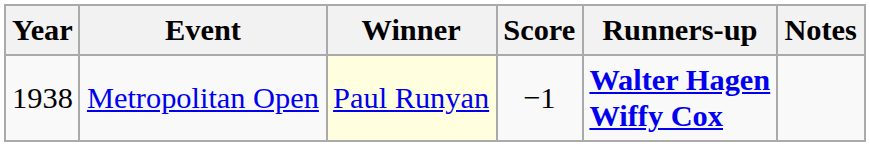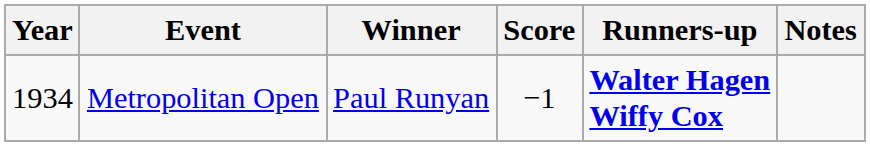Metropolitan Open | Year: 1938 -> 1934
Metropolitan Open | Winner: lightyellow background -> no background
